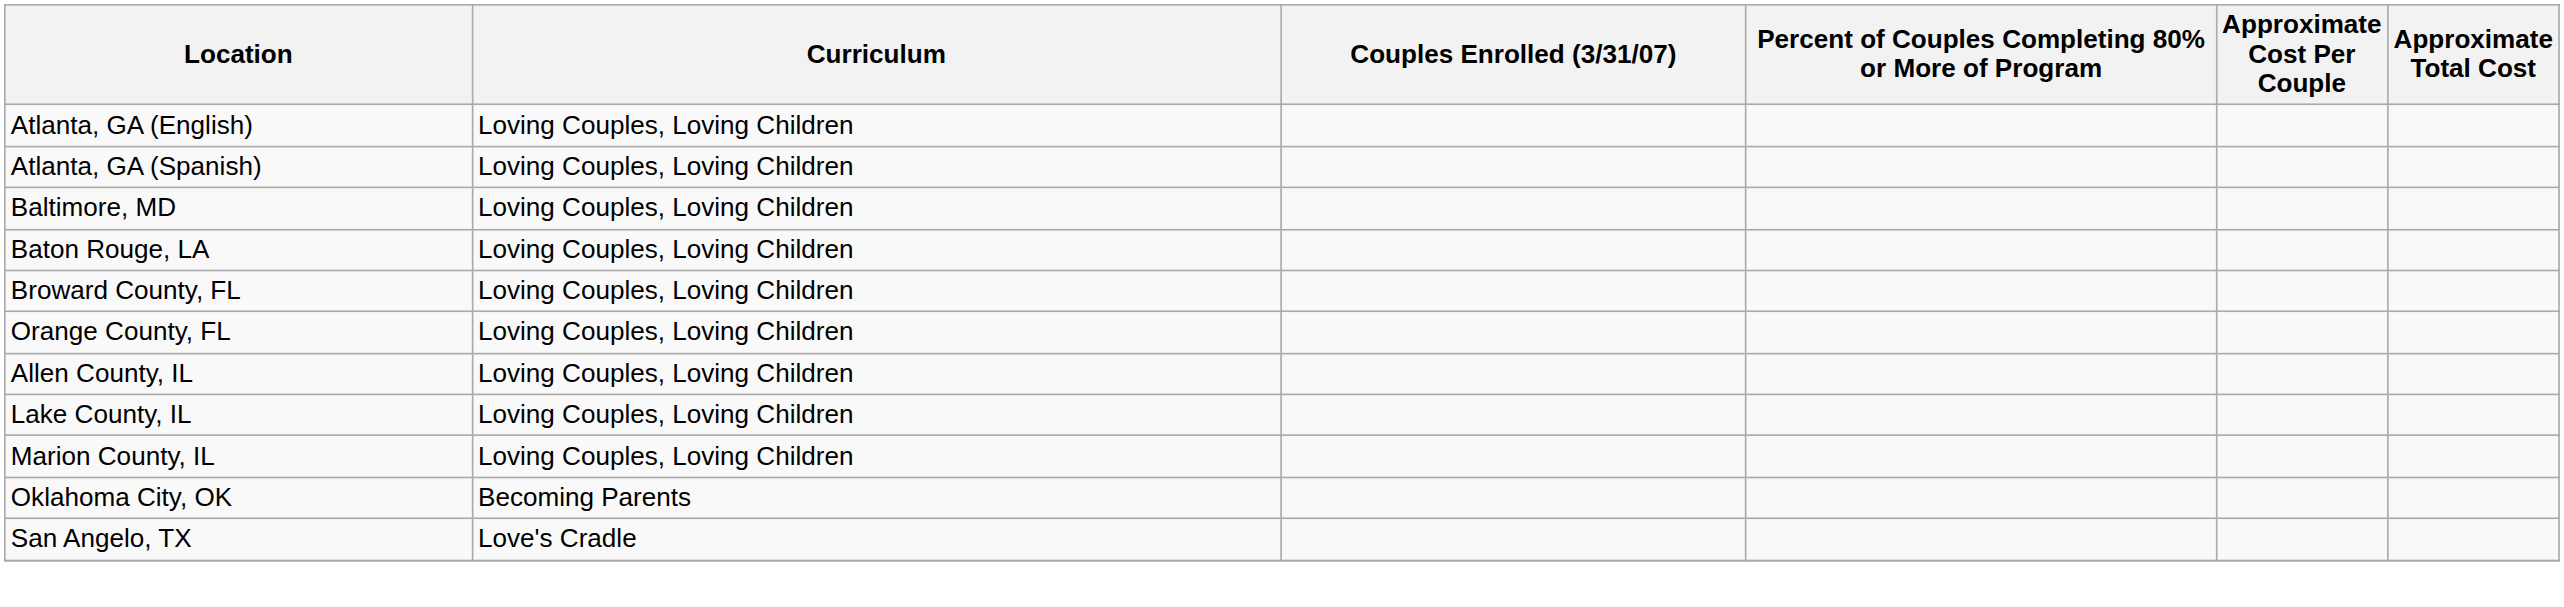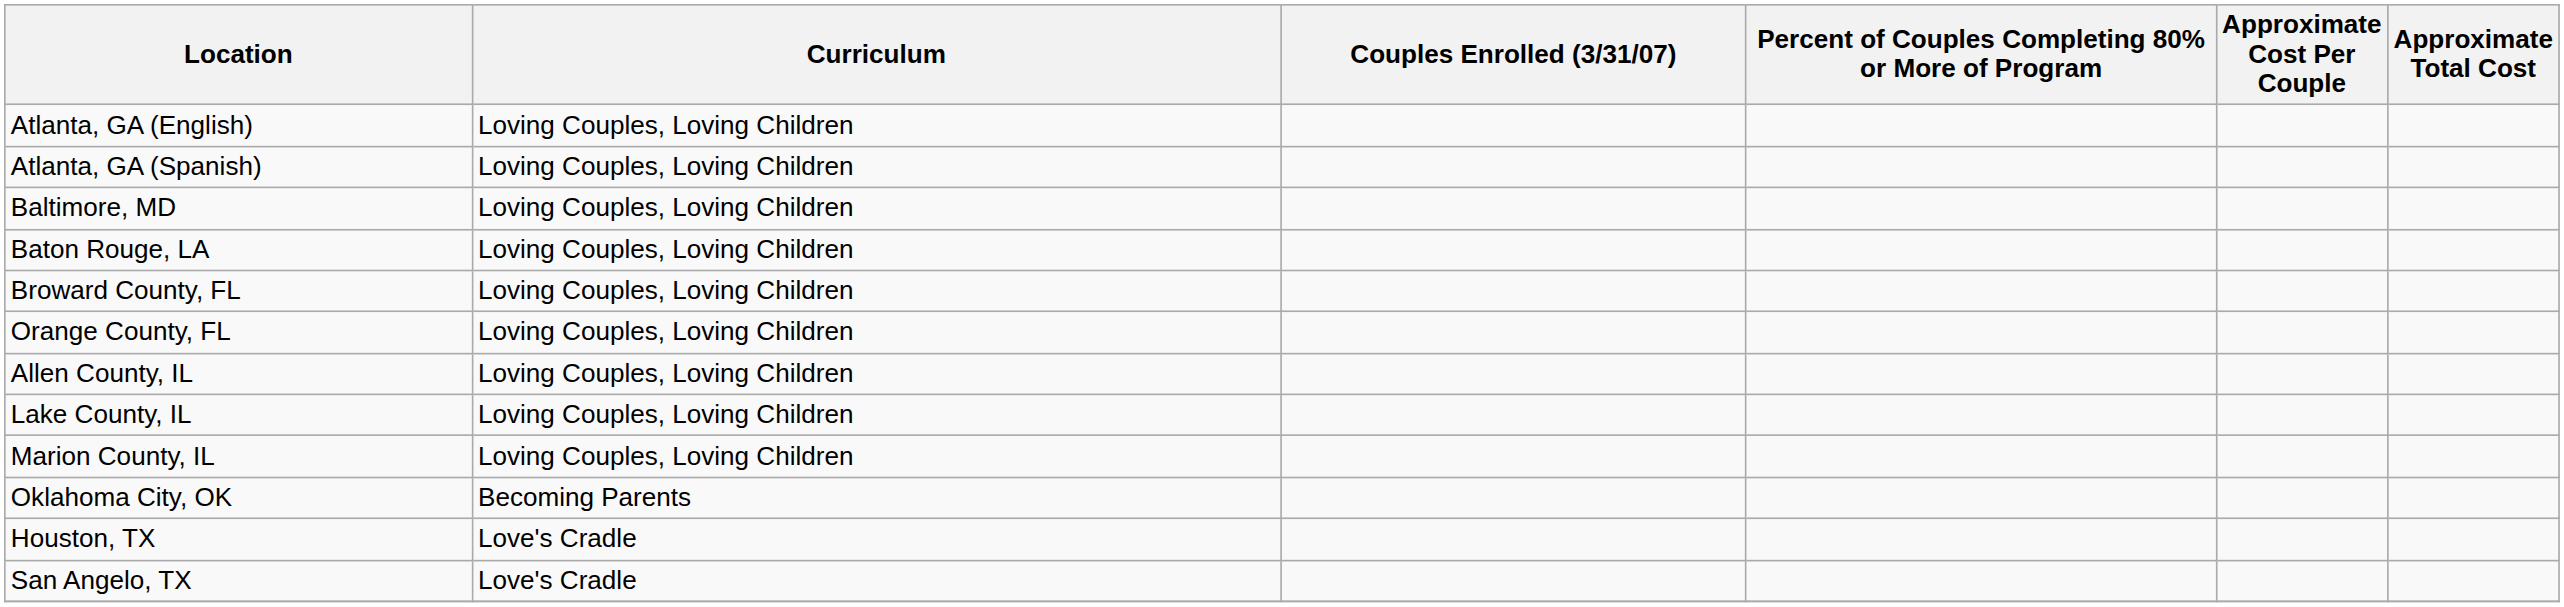+ row: Houston, TX | Love's Cradle
